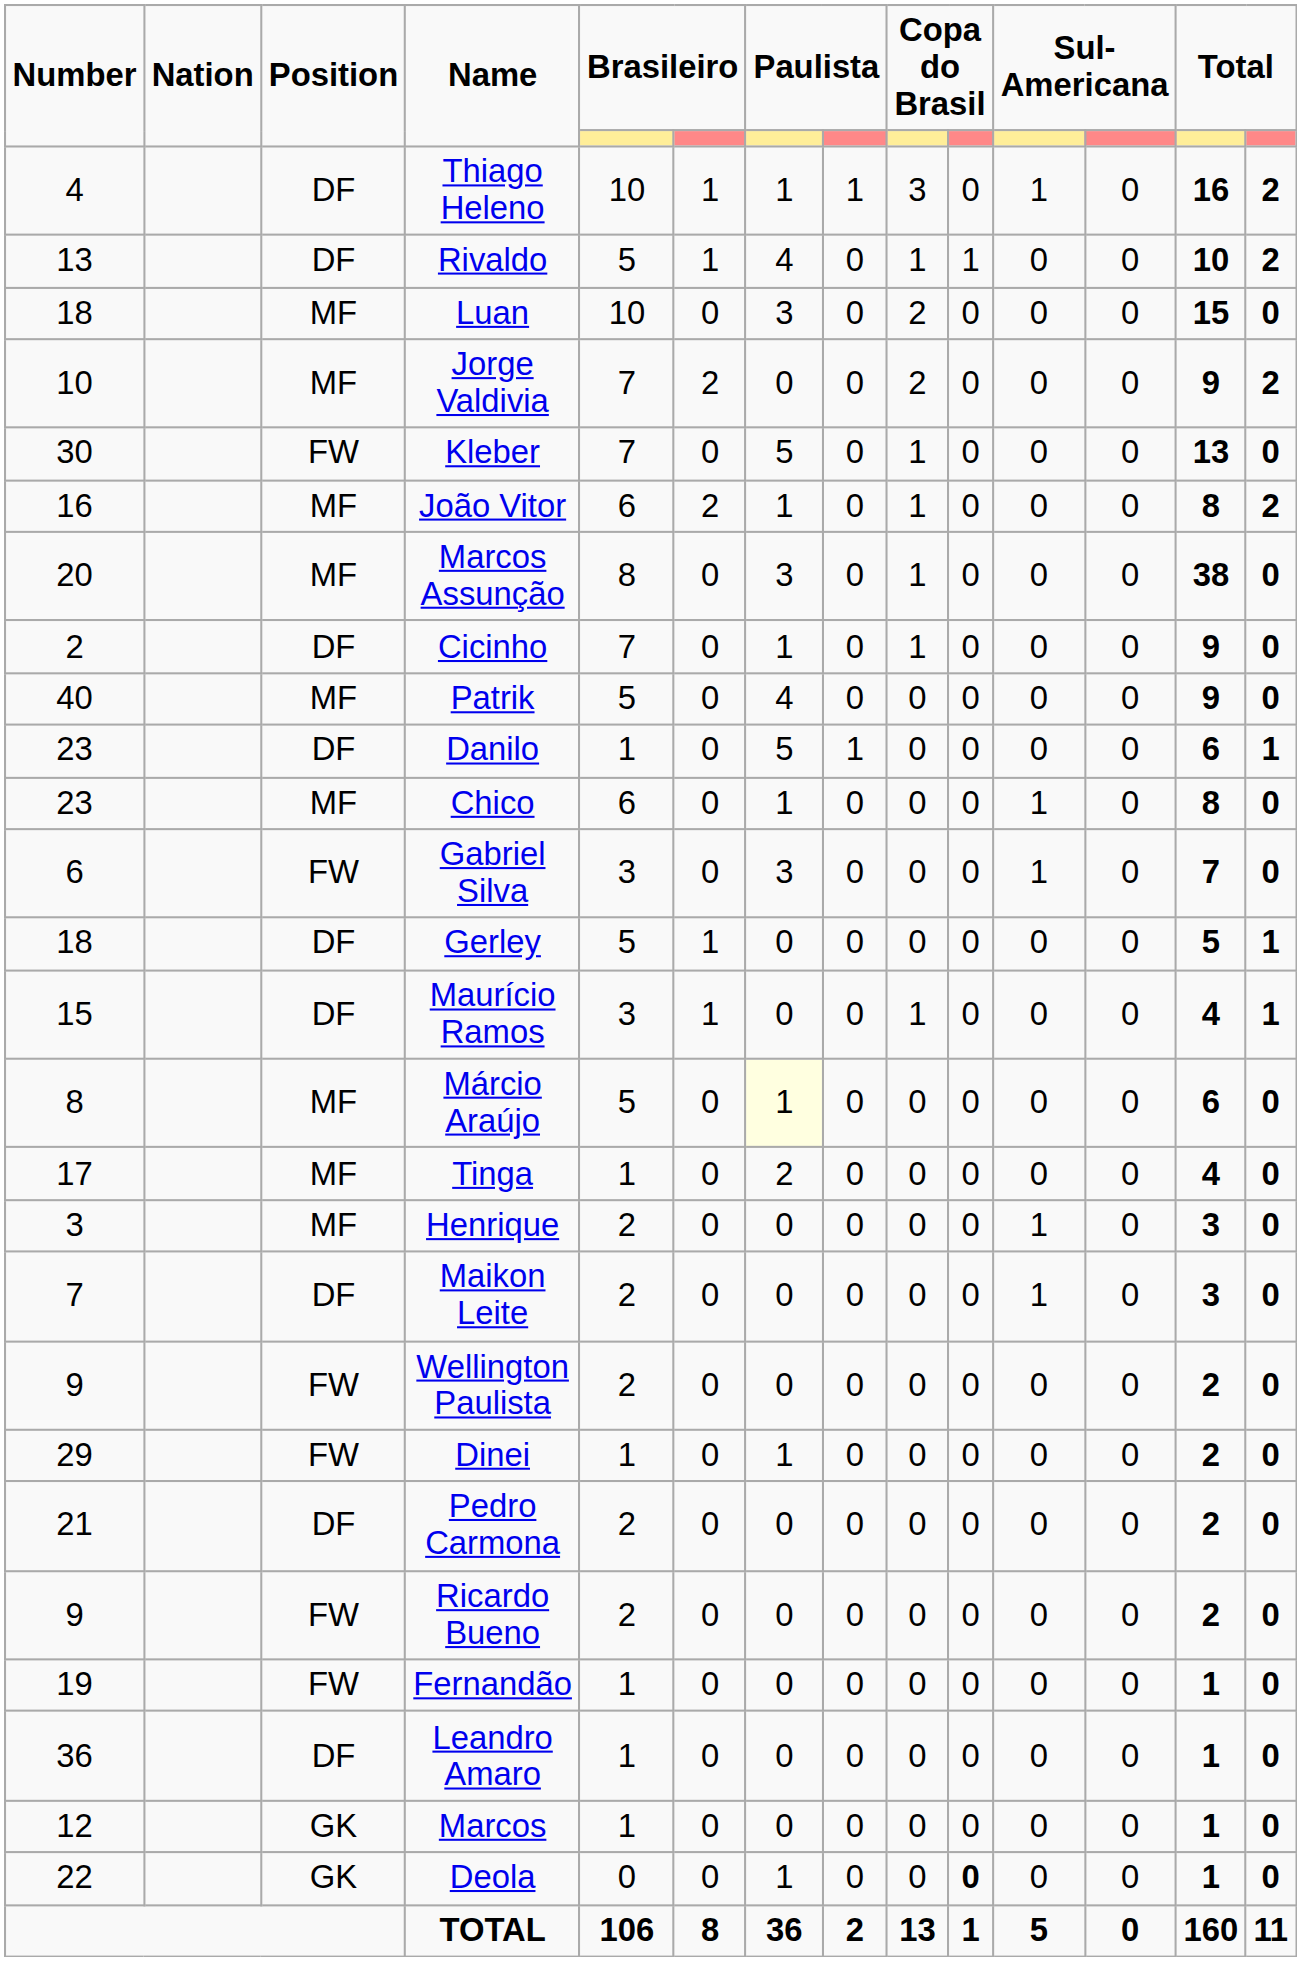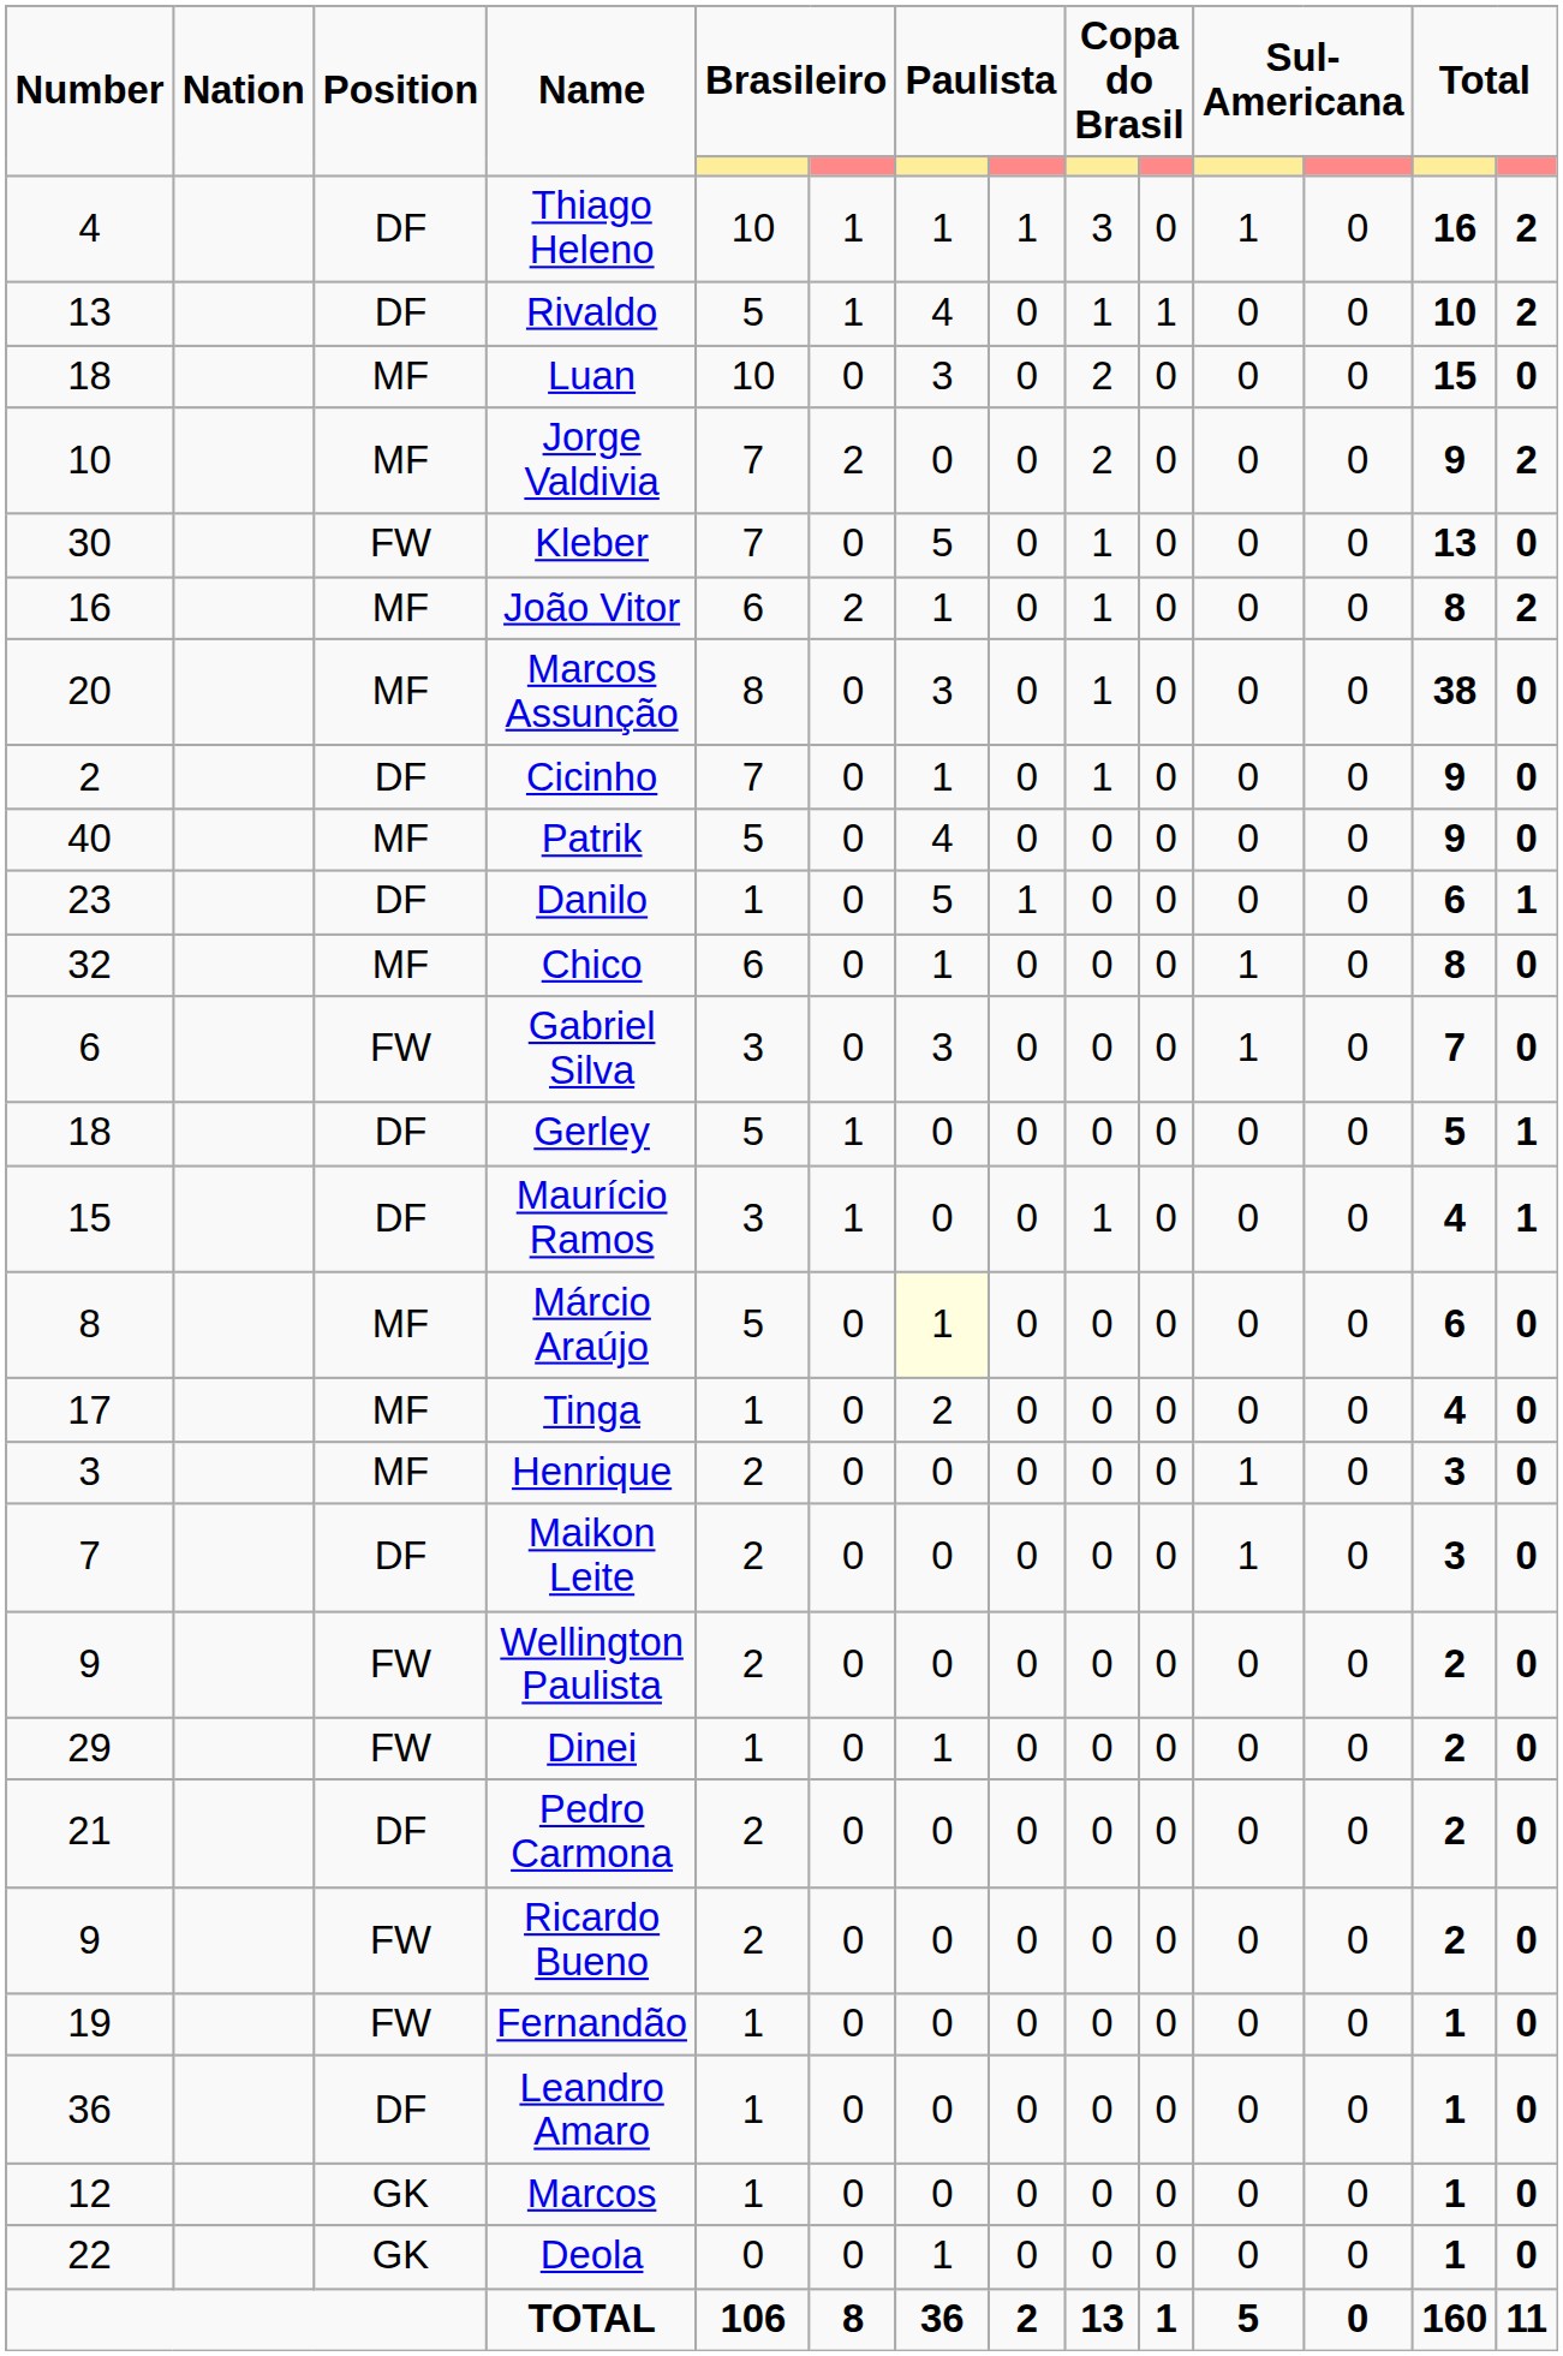Chico | Number: 23 -> 32
Deola | column 10: bold -> normal
